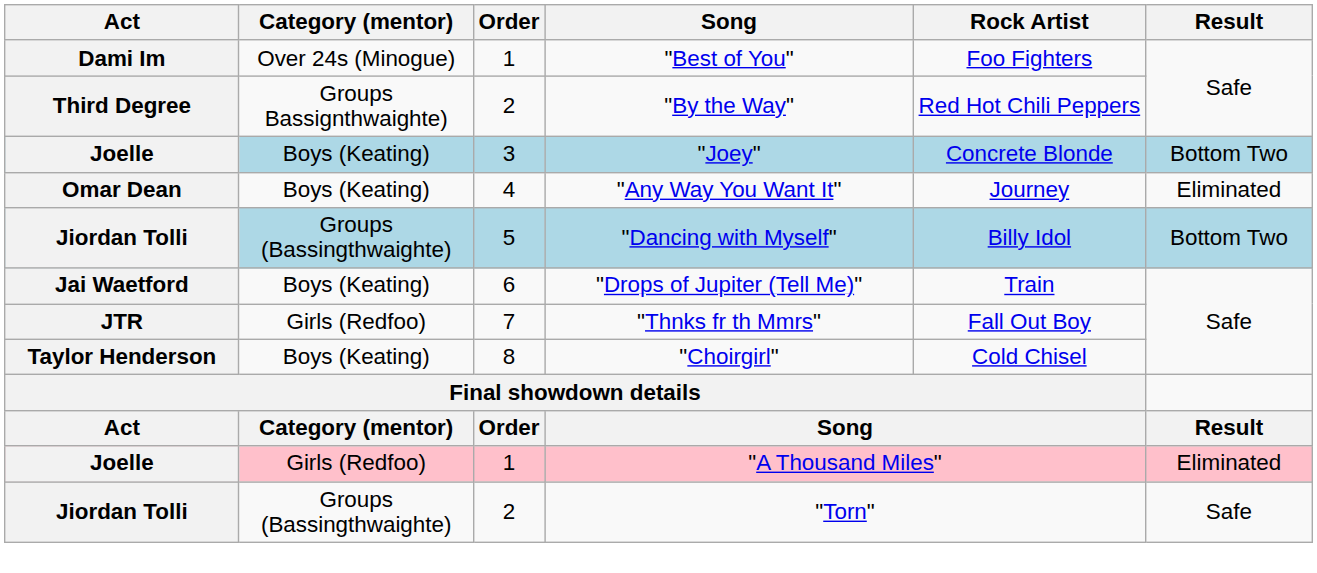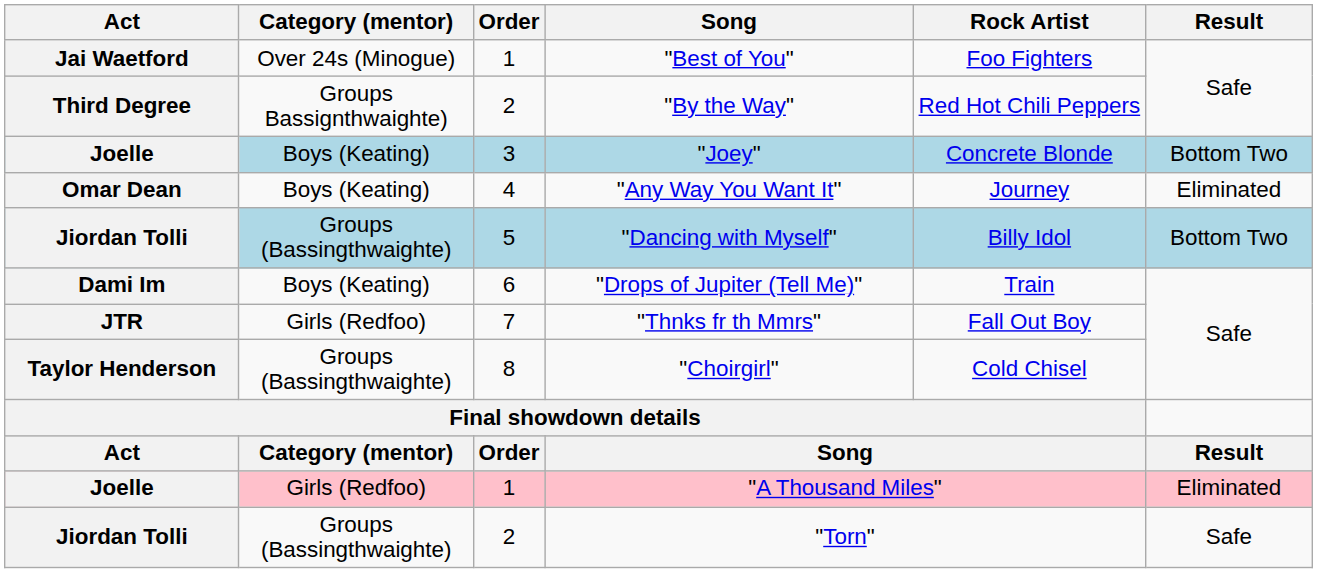"Best of You" | Act: Dami Im -> Jai Waetford
"Drops of Jupiter (Tell Me)" | Act: Jai Waetford -> Dami Im
"Choirgirl" | Category (mentor): Boys (Keating) -> Groups (Bassingthwaighte)
